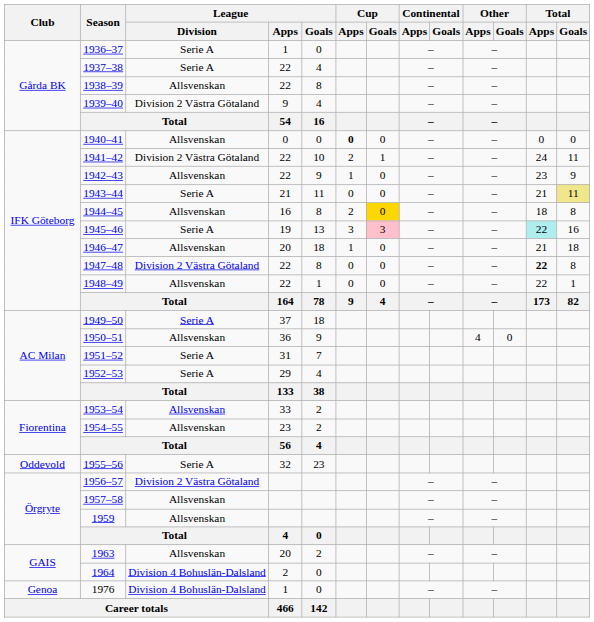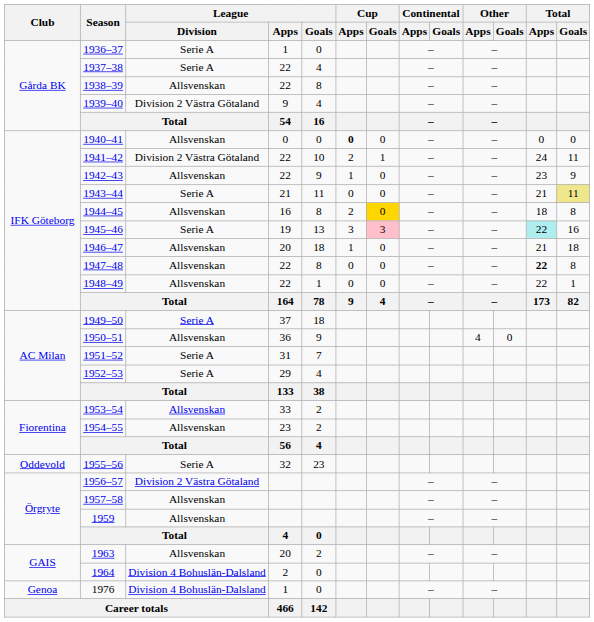1947–48 | League / Division: Division 2 Västra Götaland -> Allsvenskan
